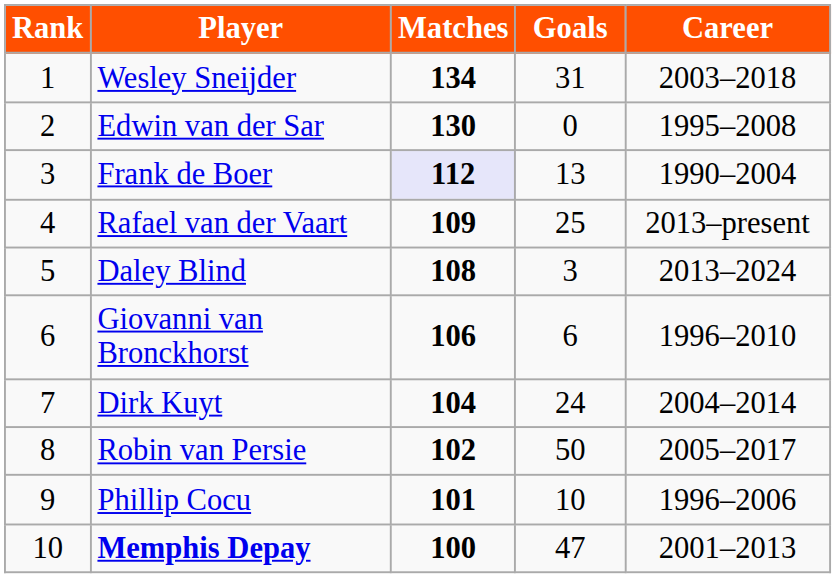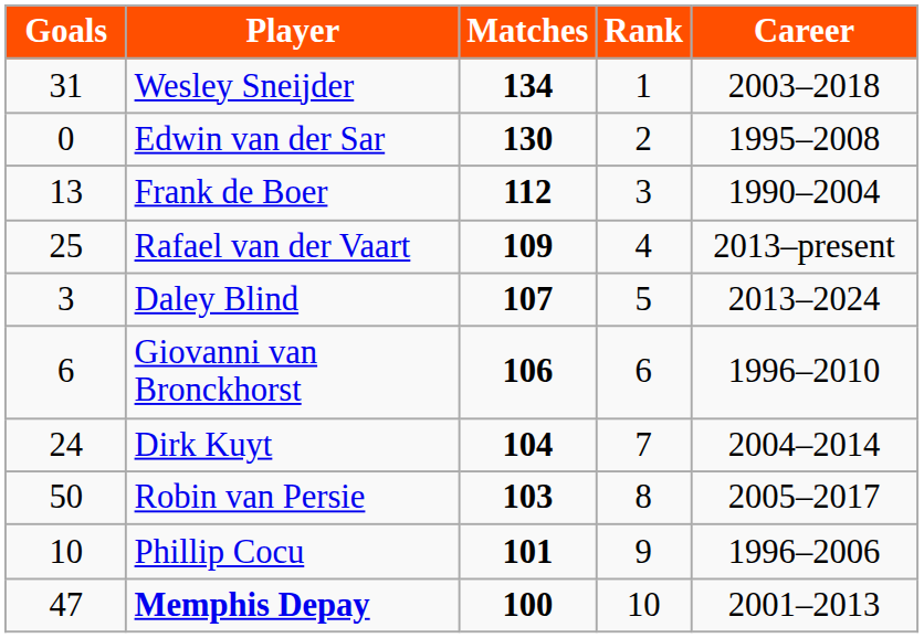columns swapped: Rank <-> Goals
Frank de Boer | Matches: lavender background -> no background
Daley Blind | Matches: 108 -> 107
Robin van Persie | Matches: 102 -> 103
